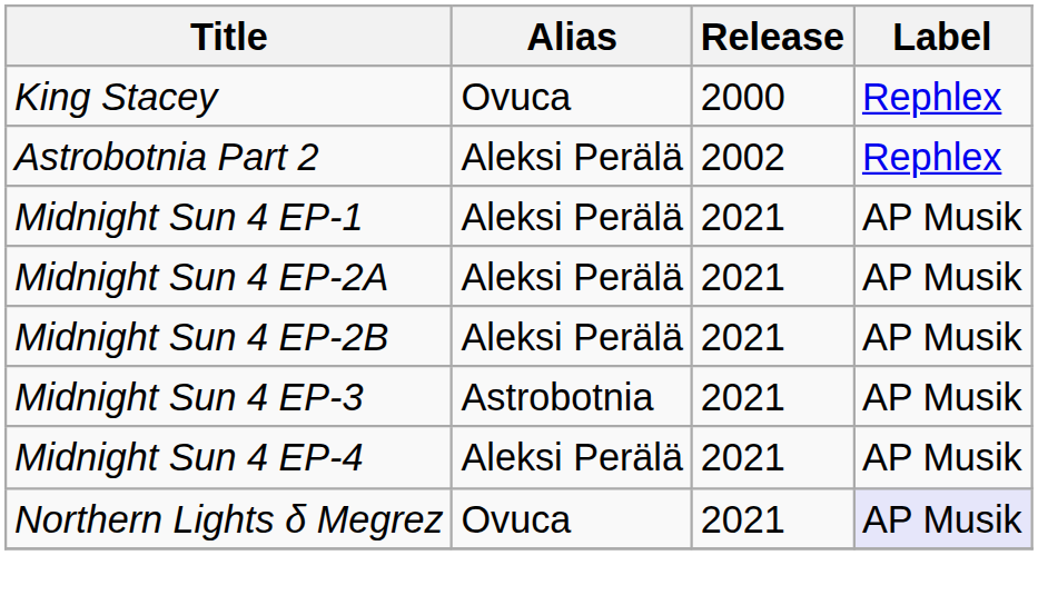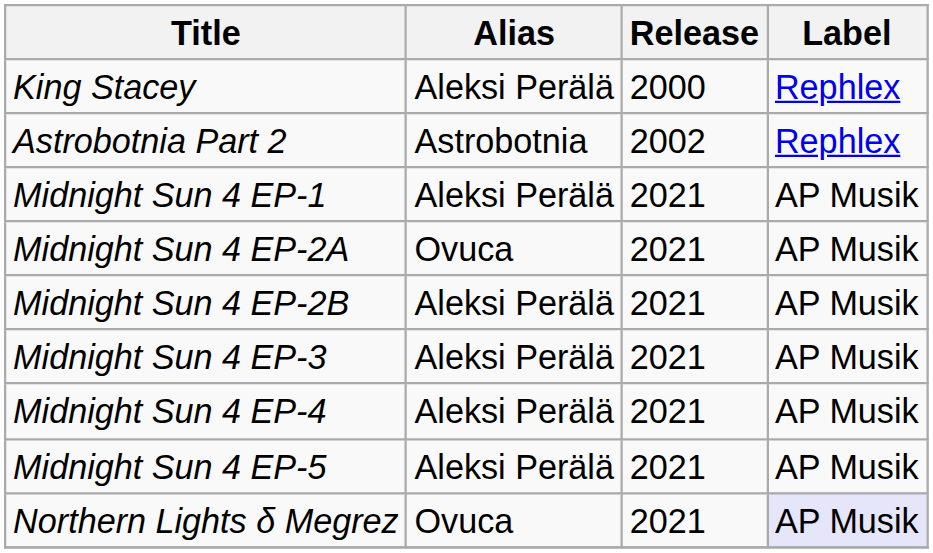King Stacey | Alias: Ovuca -> Aleksi Perälä
Astrobotnia Part 2 | Alias: Aleksi Perälä -> Astrobotnia
Midnight Sun 4 EP-2A | Alias: Aleksi Perälä -> Ovuca
Midnight Sun 4 EP-3 | Alias: Astrobotnia -> Aleksi Perälä
+ row: Midnight Sun 4 EP-5 | Aleksi Perälä | 2021 | AP Musik
